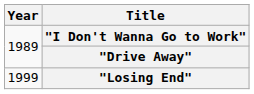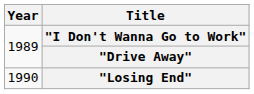"Losing End" | Year: 1999 -> 1990
